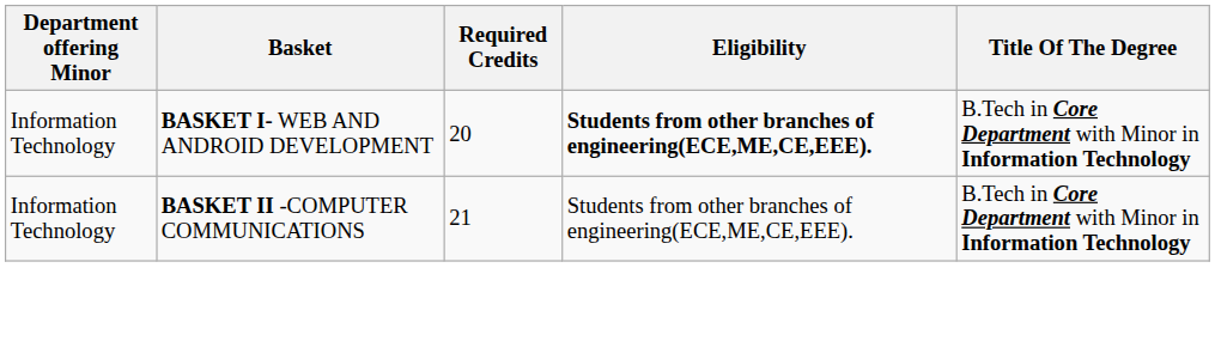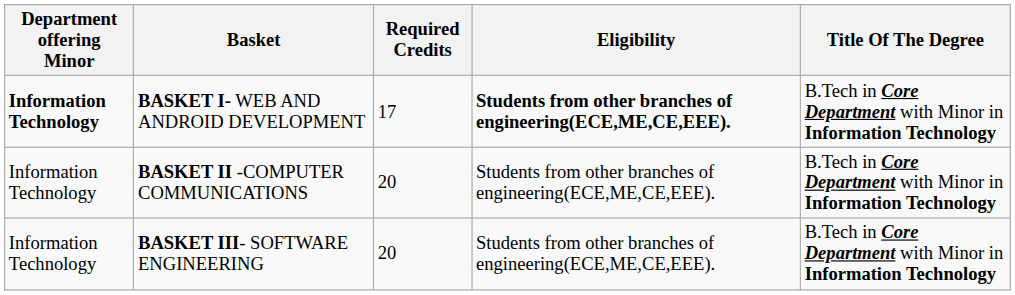BASKET I- WEB AND ANDROID DEVELOPMENT | Department offering Minor: normal -> bold
BASKET I- WEB AND ANDROID DEVELOPMENT | Required Credits: 20 -> 17
BASKET II -COMPUTER COMMUNICATIONS | Required Credits: 21 -> 20
+ row: Information Technology | BASKET III- SOFTWARE ENGINEERING | 20 | Students from other branches of engineering(ECE,ME,CE,EEE). | B.Tech in Core Department with Minor in Information Technology
